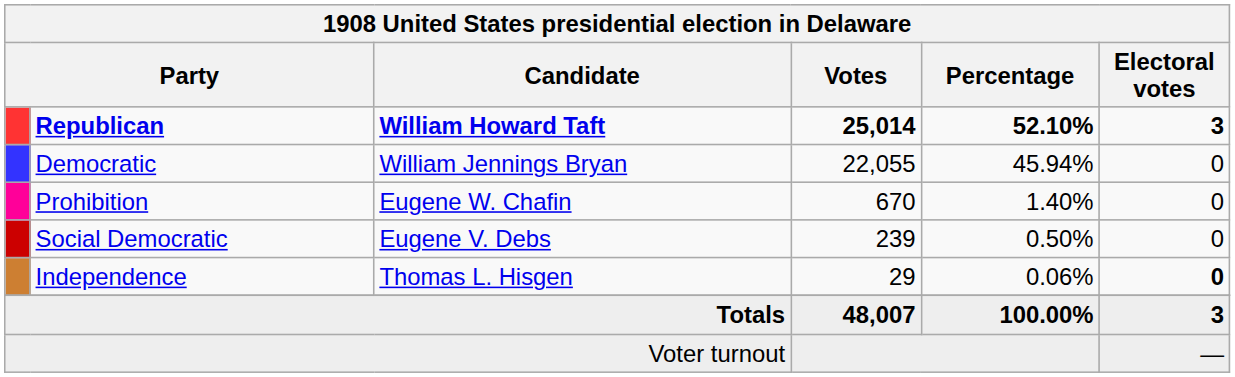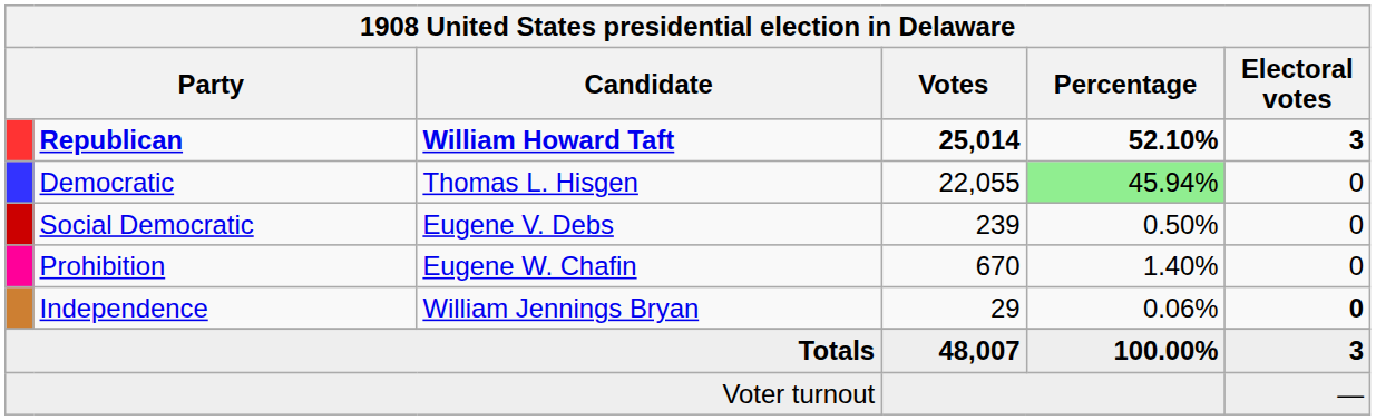Democratic | Candidate: William Jennings Bryan -> Thomas L. Hisgen
Democratic | Percentage: no background -> lightgreen background
rows swapped: Prohibition <-> Social Democratic
Independence | Candidate: Thomas L. Hisgen -> William Jennings Bryan
